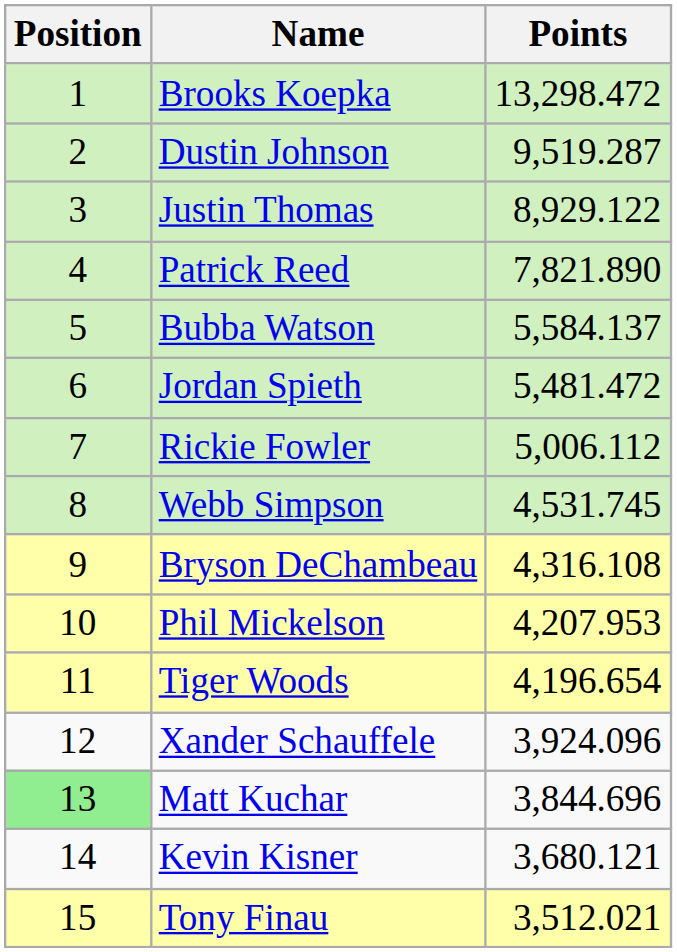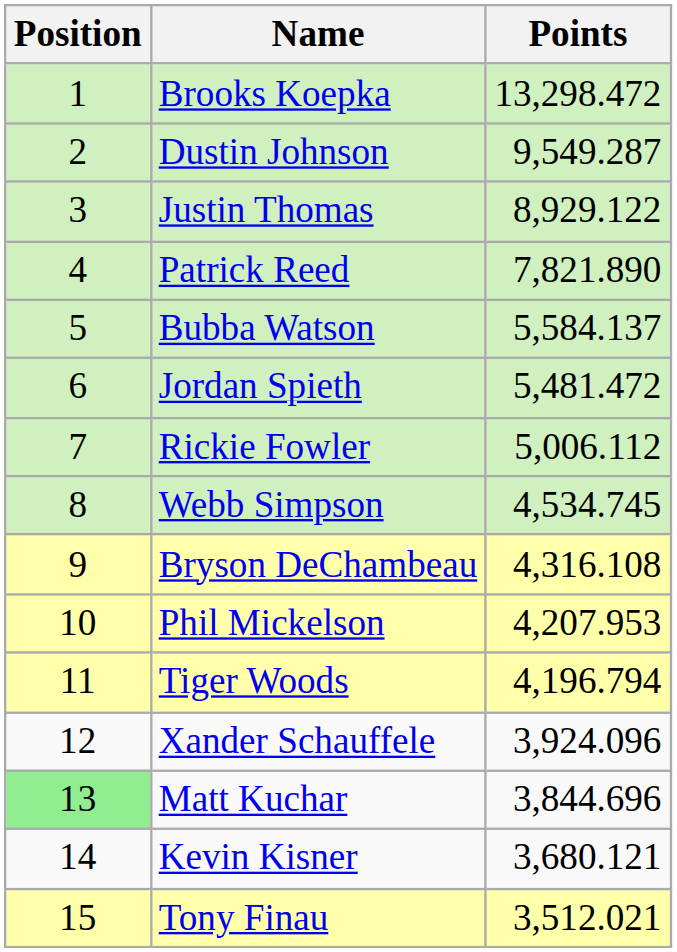Dustin Johnson | Points: 9,519.287 -> 9,549.287
Webb Simpson | Points: 4,531.745 -> 4,534.745
Tiger Woods | Points: 4,196.654 -> 4,196.794
